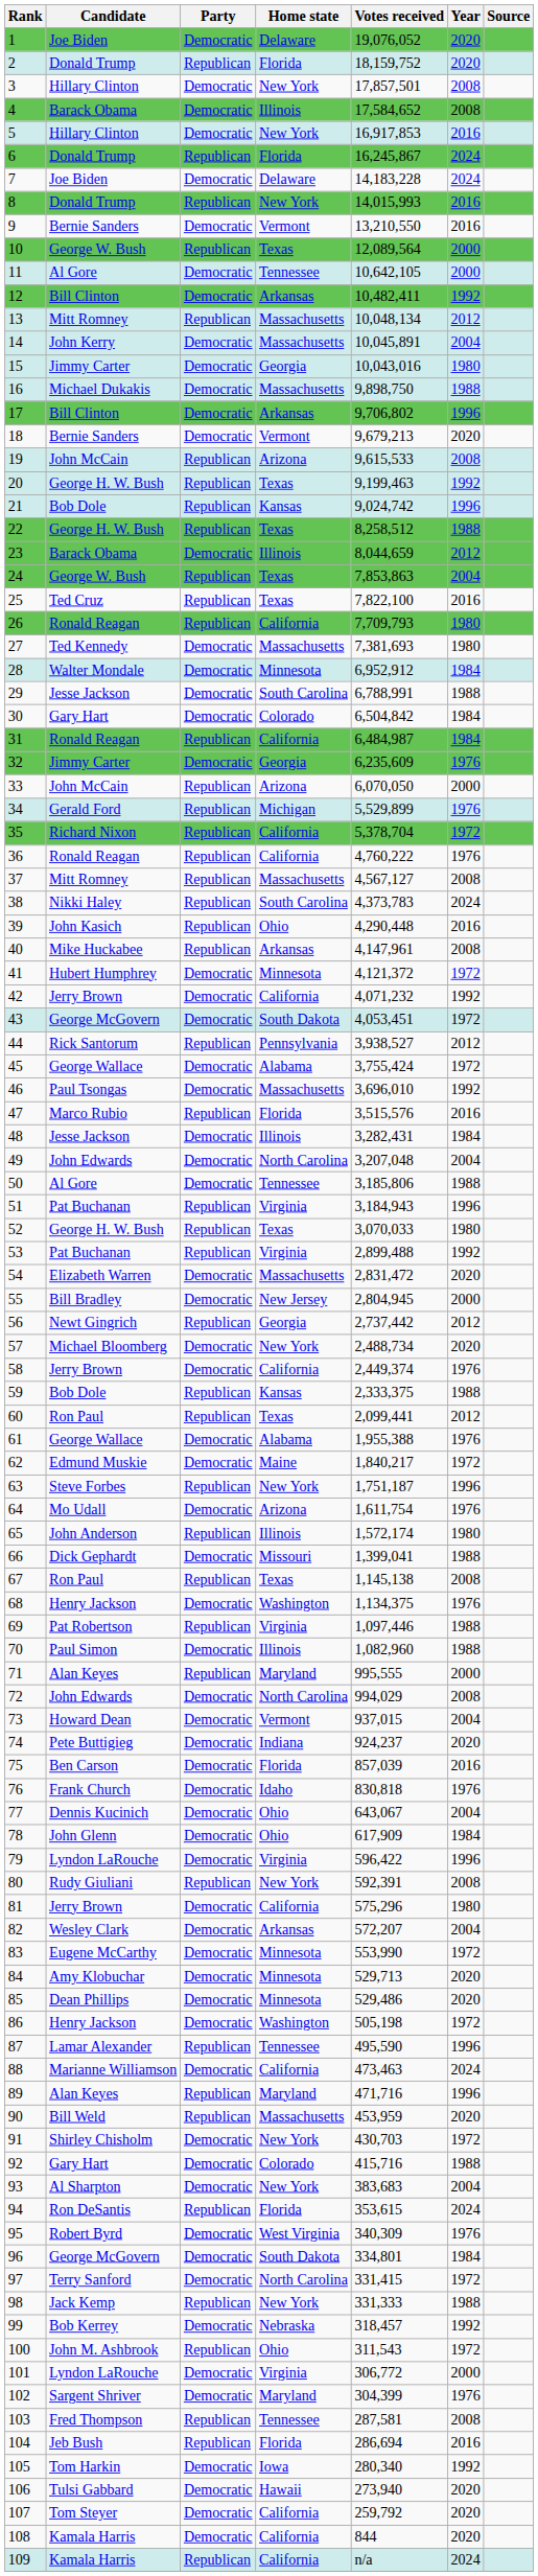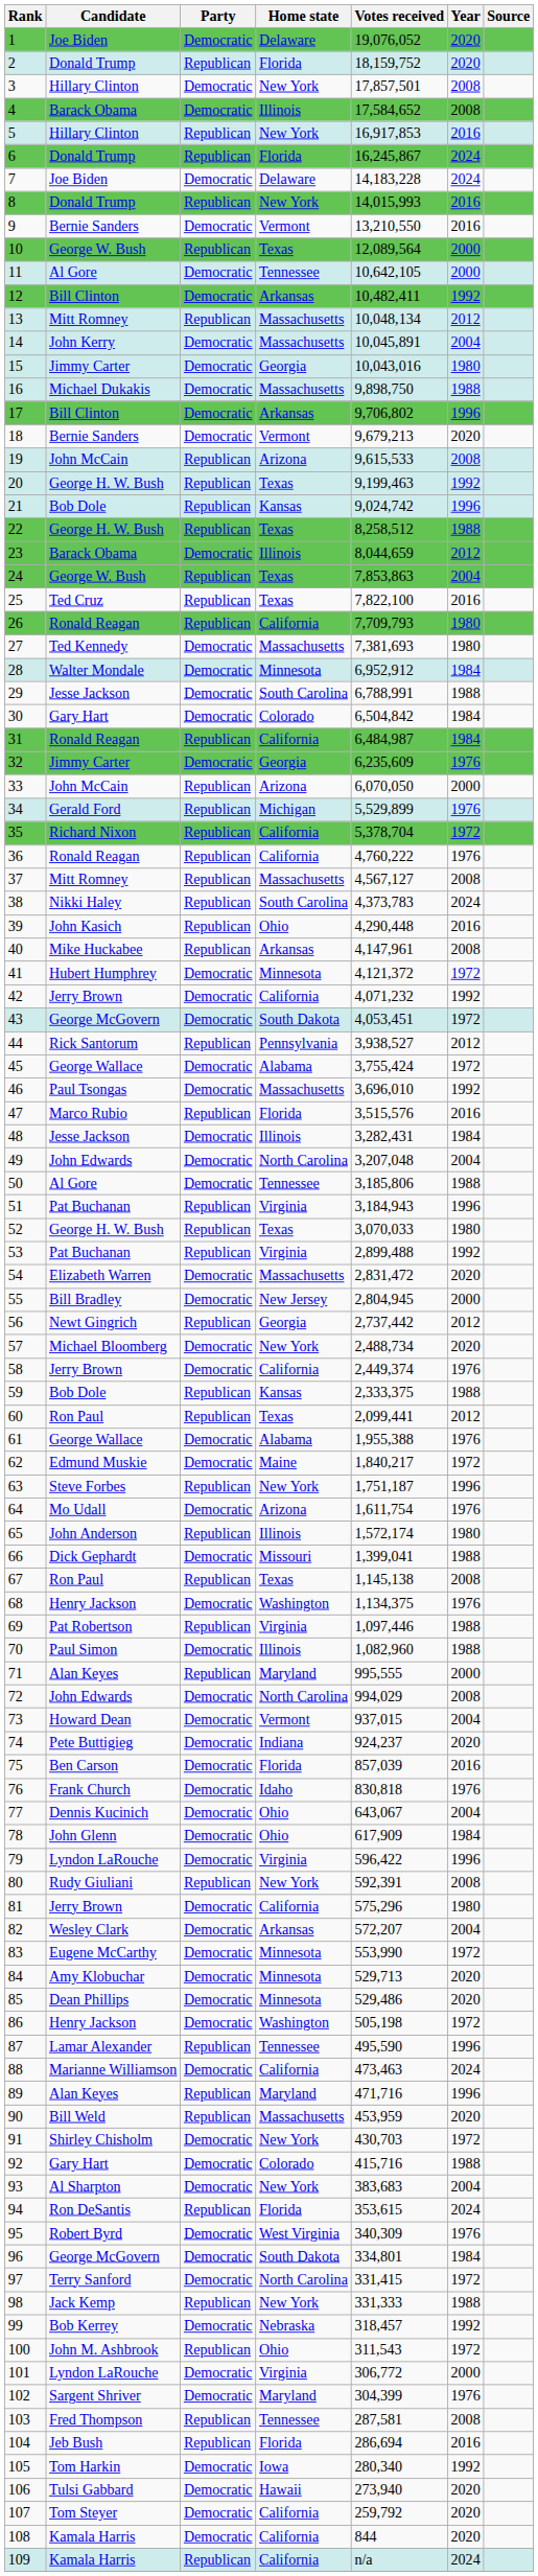5 | Party: Democratic -> Republican
